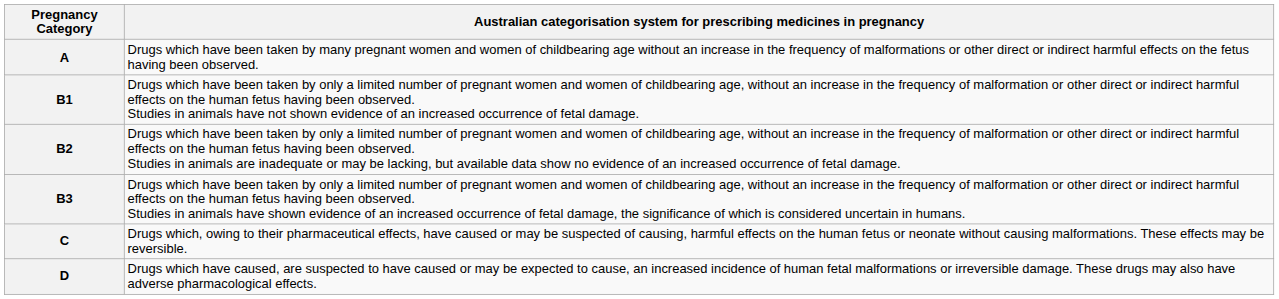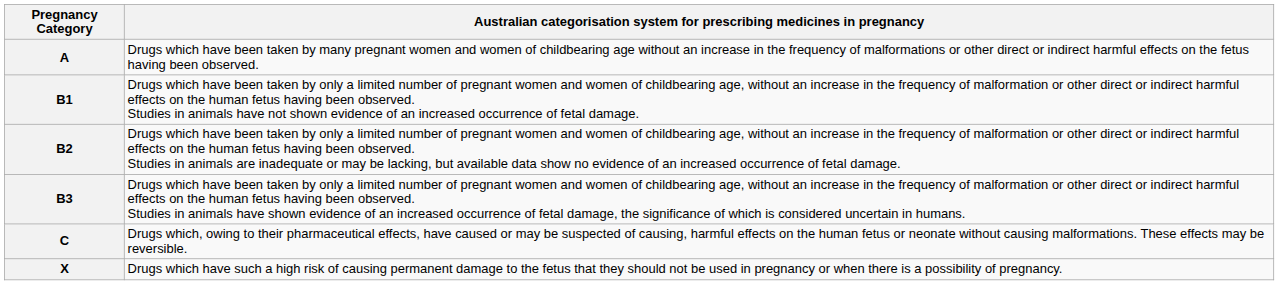- row: D | Drugs which have caused, are suspected to have caused or may be expected to cause, an increased incidence of human fetal malformations or irreversible damage. These drugs may also have adverse pharmacological effects.
+ row: X | Drugs which have such a high risk of causing permanent damage to the fetus that they should not be used in pregnancy or when there is a possibility of pregnancy.
